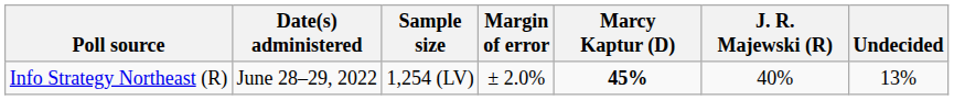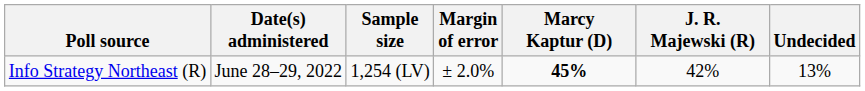Info Strategy Northeast (R) | J. R. Majewski (R): 40% -> 42%
